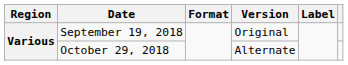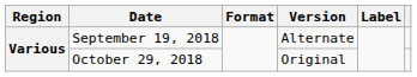September 19, 2018 | Version: Original -> Alternate
October 29, 2018 | Version: Alternate -> Original
